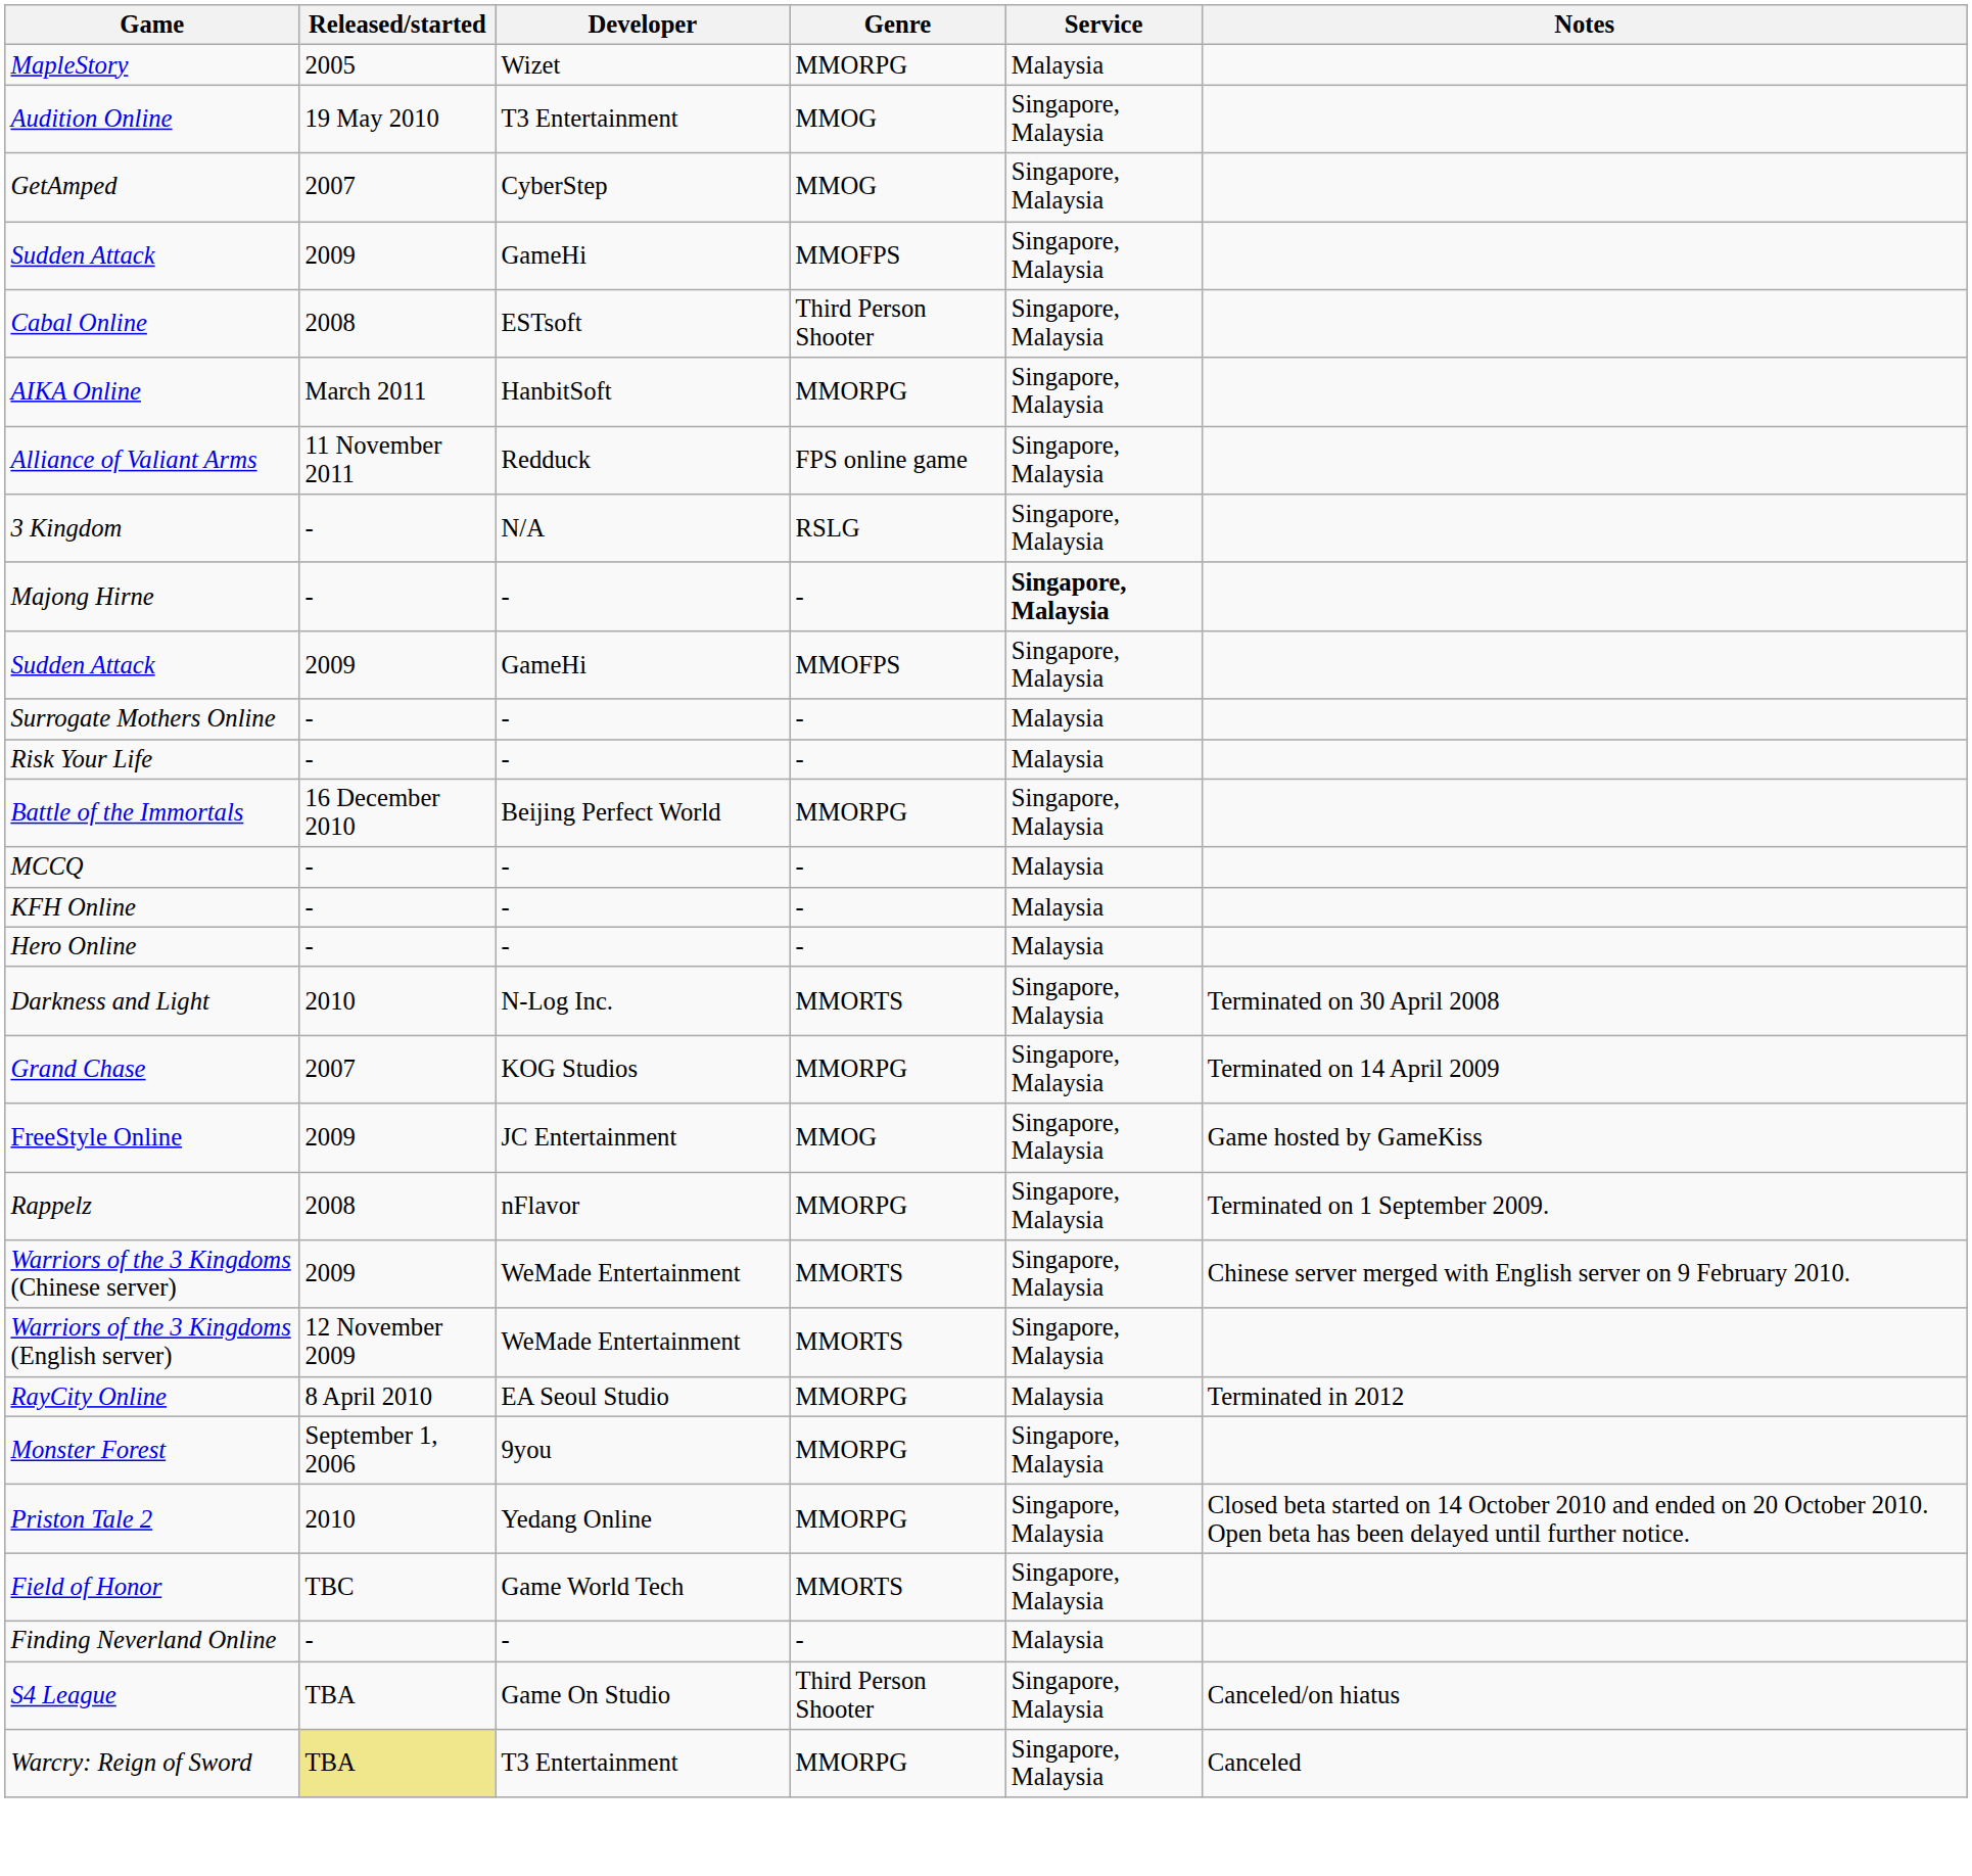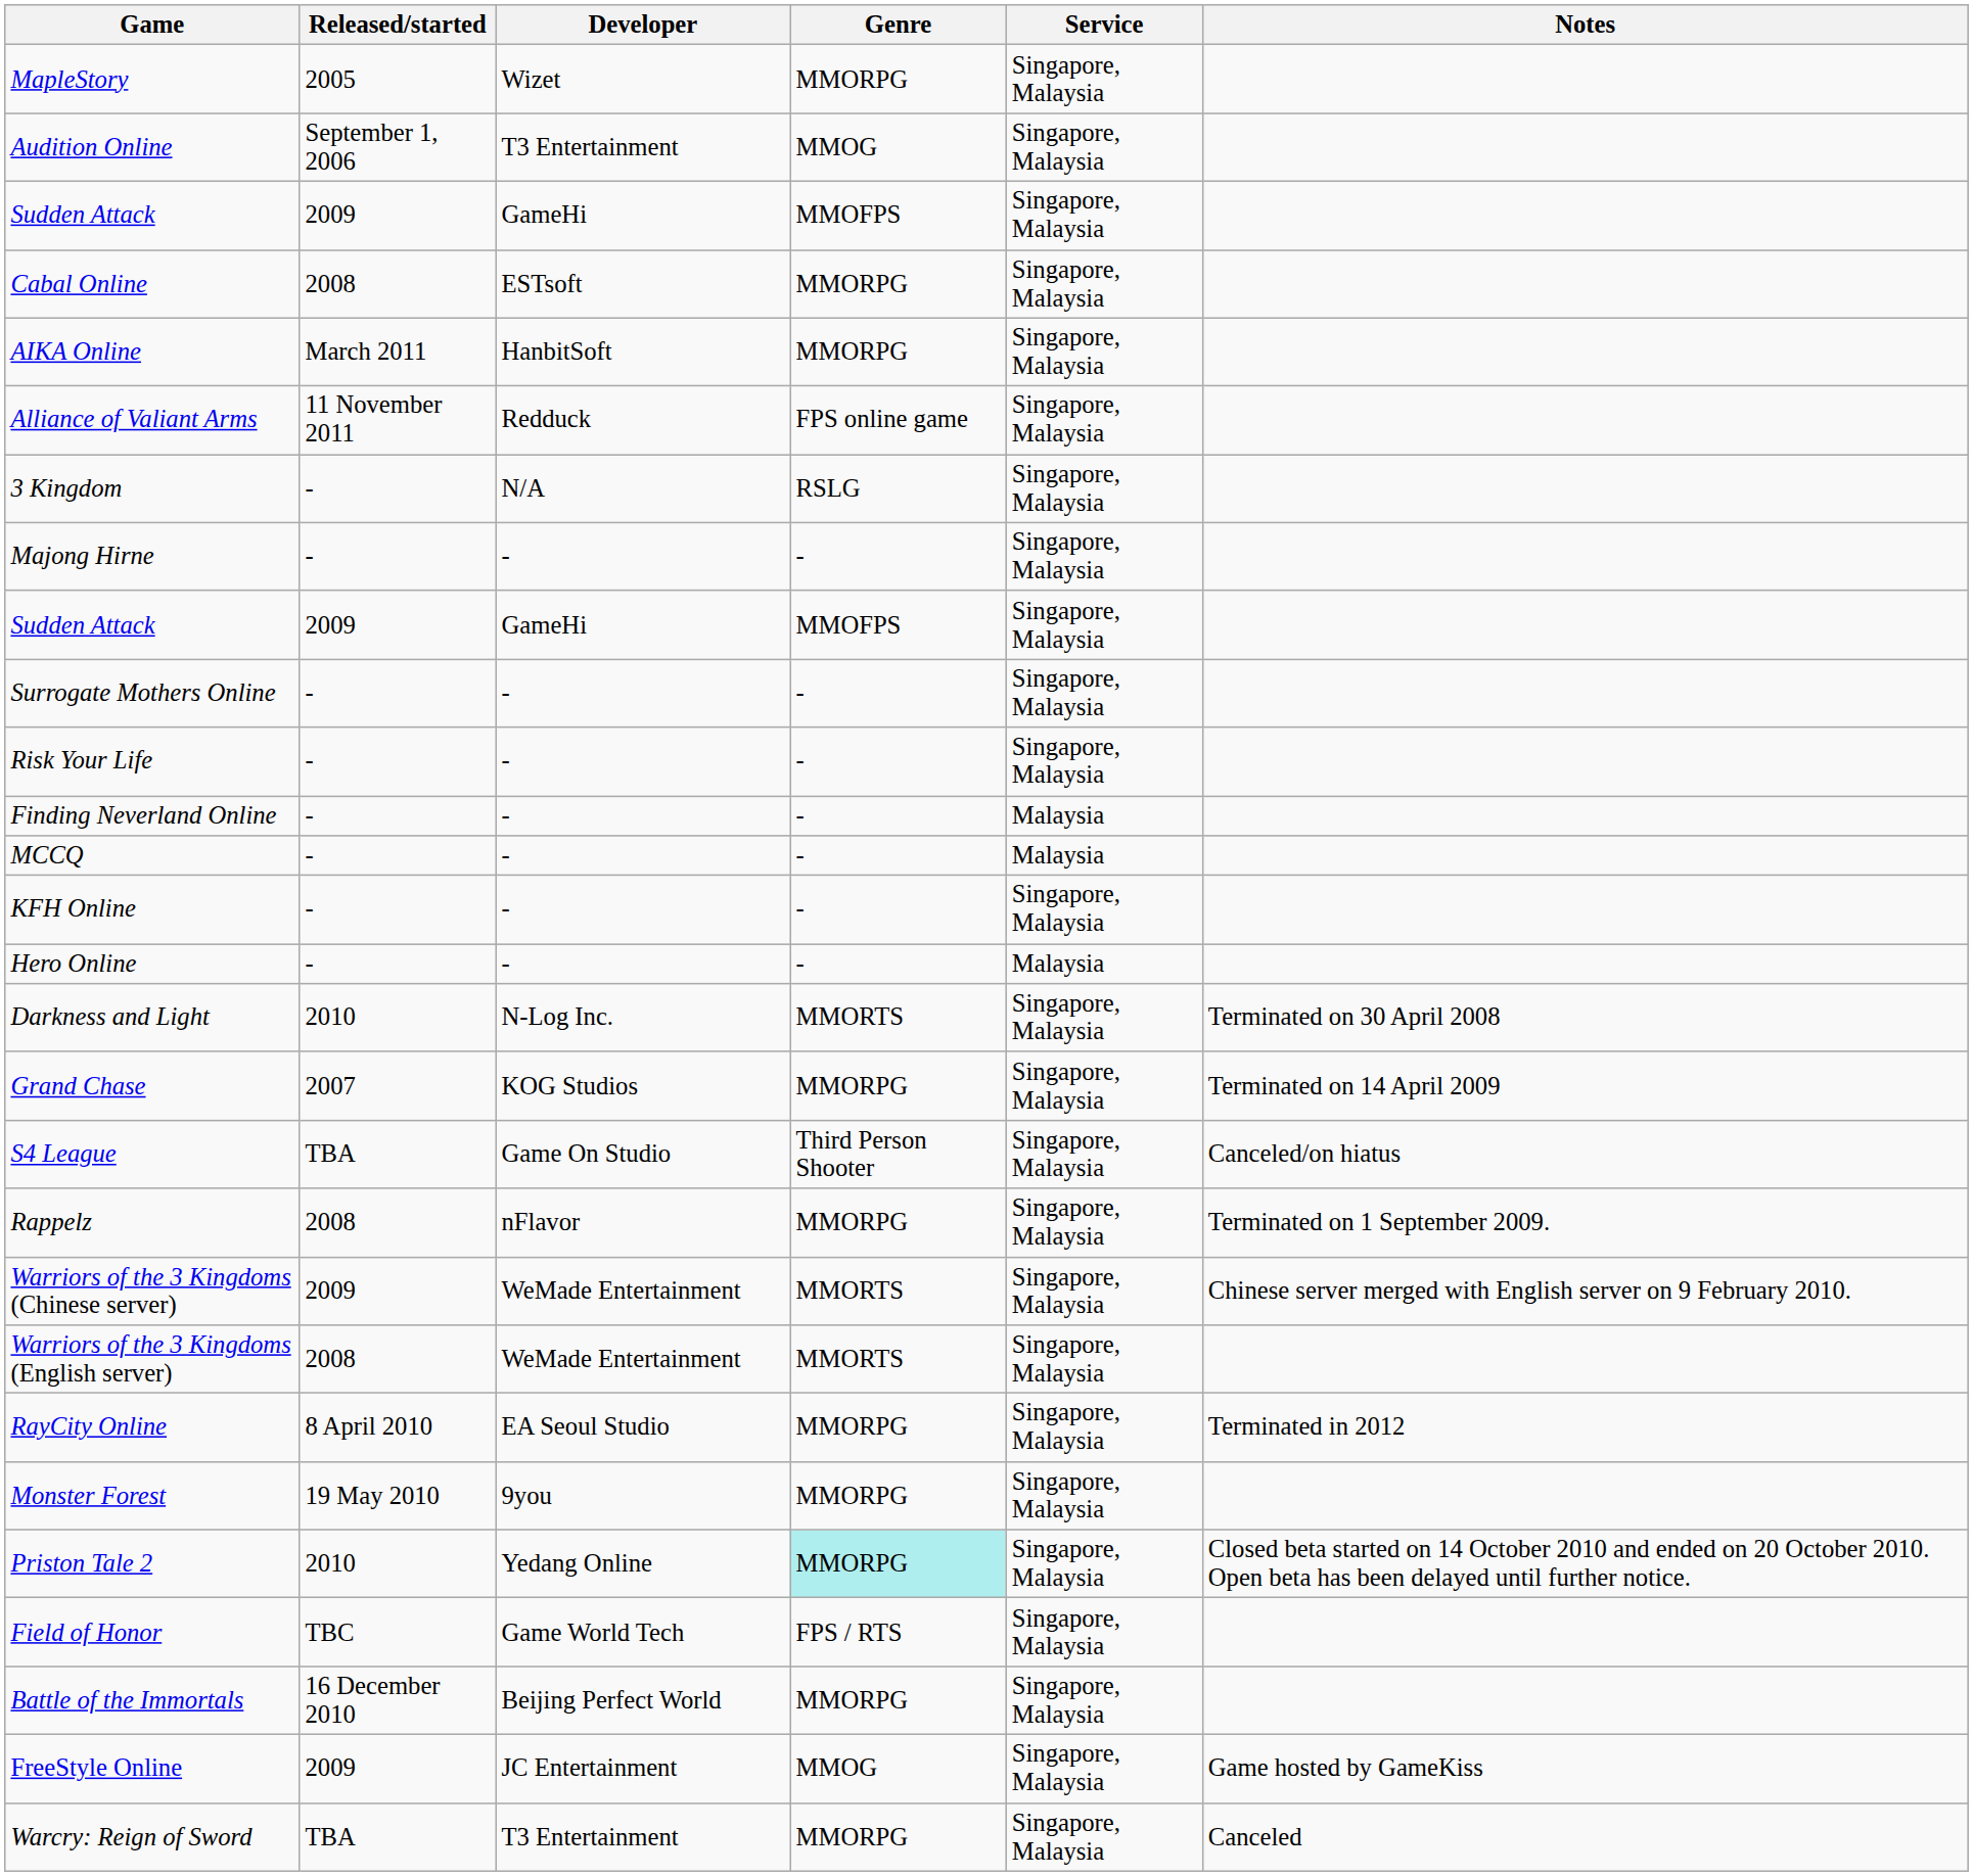MapleStory | Service: Malaysia -> Singapore, Malaysia
Audition Online | Released/started: 19 May 2010 -> September 1, 2006
- row: GetAmped | 2007 | CyberStep | MMOG | Singapore, Malaysia
Cabal Online | Genre: Third Person Shooter -> MMORPG
Majong Hirne | Service: bold -> normal
Surrogate Mothers Online | Service: Malaysia -> Singapore, Malaysia
Risk Your Life | Service: Malaysia -> Singapore, Malaysia
rows swapped: Finding Neverland Online <-> Battle of the Immortals
KFH Online | Service: Malaysia -> Singapore, Malaysia
rows swapped: FreeStyle Online <-> S4 League
Warriors of the 3 Kingdoms (English server) | Released/started: 12 November 2009 -> 2008
RayCity Online | Service: Malaysia -> Singapore, Malaysia
Monster Forest | Released/started: September 1, 2006 -> 19 May 2010
Priston Tale 2 | Genre: no background -> paleturquoise background
Field of Honor | Genre: MMORTS -> FPS / RTS
Warcry: Reign of Sword | Released/started: khaki background -> no background
